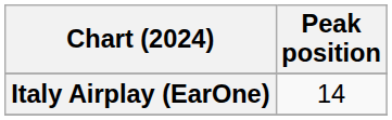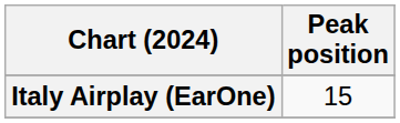Italy Airplay (EarOne) | Peak position: 14 -> 15
